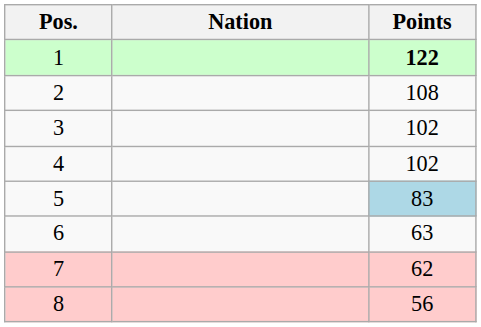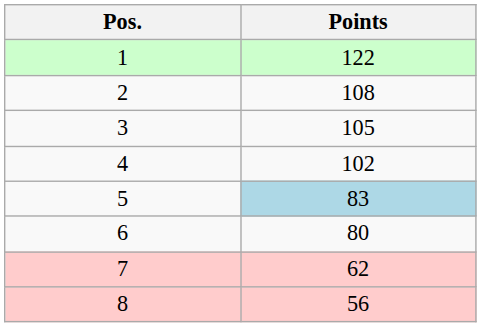- column: Nation
1 | Points: bold -> normal
3 | Points: 102 -> 105
6 | Points: 63 -> 80
